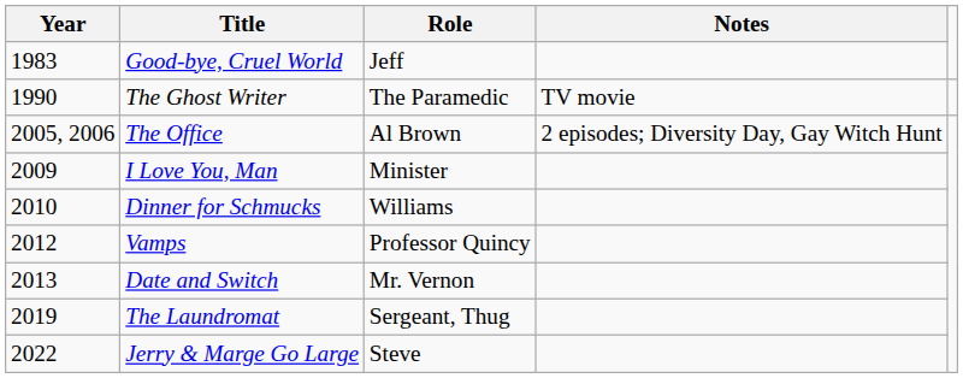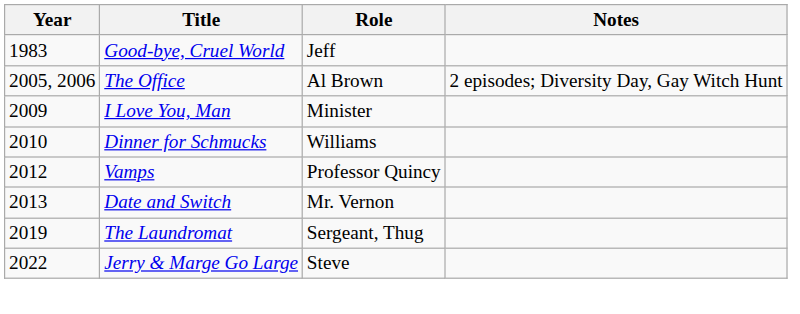- row: 1990 | The Ghost Writer | The Paramedic | TV movie
